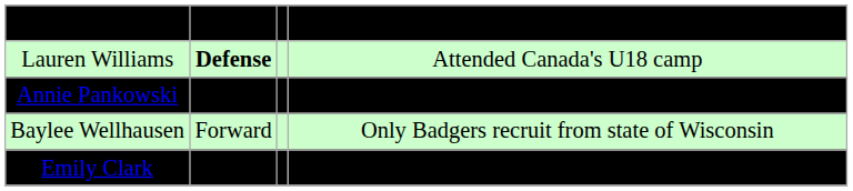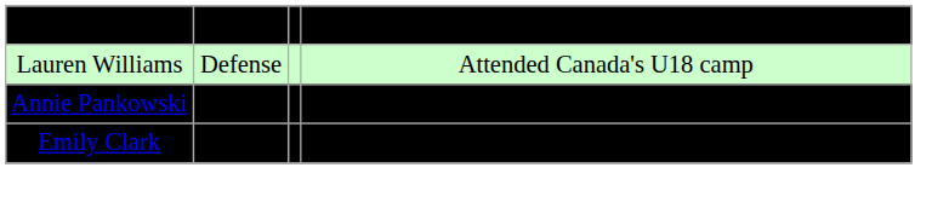Lauren Williams | column 2: bold -> normal
Annie Pankowski | column 4: Invited to the 2014 USA Hockey Women's National Festival -> Competed at IIHF U18 Women's Worlds
- row: Baylee Wellhausen | Forward | Only Badgers recruit from state of Wisconsin
Emily Clark | column 4: Competed at IIHF U18 Women's Worlds -> Invited to the 2014 USA Hockey Women's National Festival
